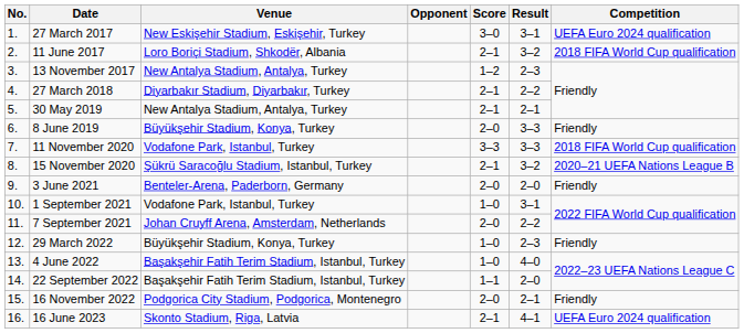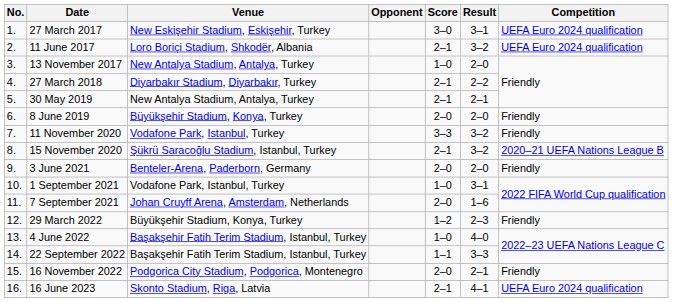11 June 2017 | Competition: 2018 FIFA World Cup qualification -> UEFA Euro 2024 qualification
13 November 2017 | Score: 1–2 -> 1–0
13 November 2017 | Result: 2–3 -> 2–0
8 June 2019 | Result: 3–3 -> 2–0
11 November 2020 | Result: 3–3 -> 3–2
11 November 2020 | Competition: 2018 FIFA World Cup qualification -> Friendly
7 September 2021 | Result: 2–2 -> 1–6
29 March 2022 | Score: 1–0 -> 1–2
22 September 2022 | Result: 2–0 -> 3–3
